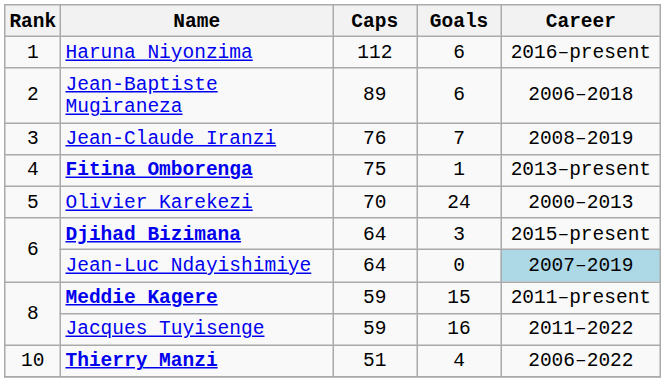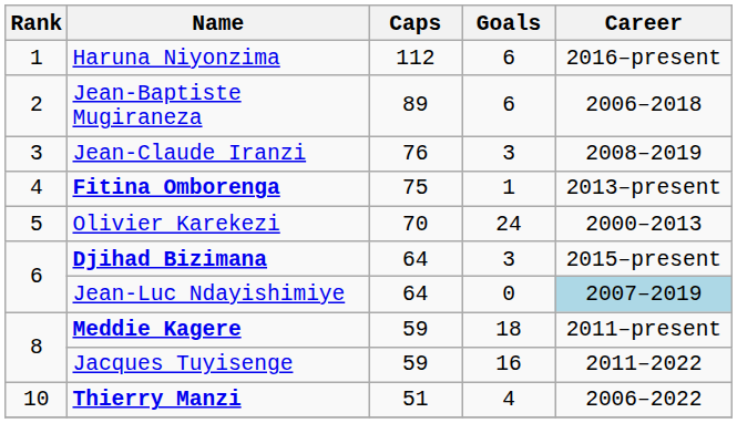Jean-Claude Iranzi | Goals: 7 -> 3
Meddie Kagere | Goals: 15 -> 18
